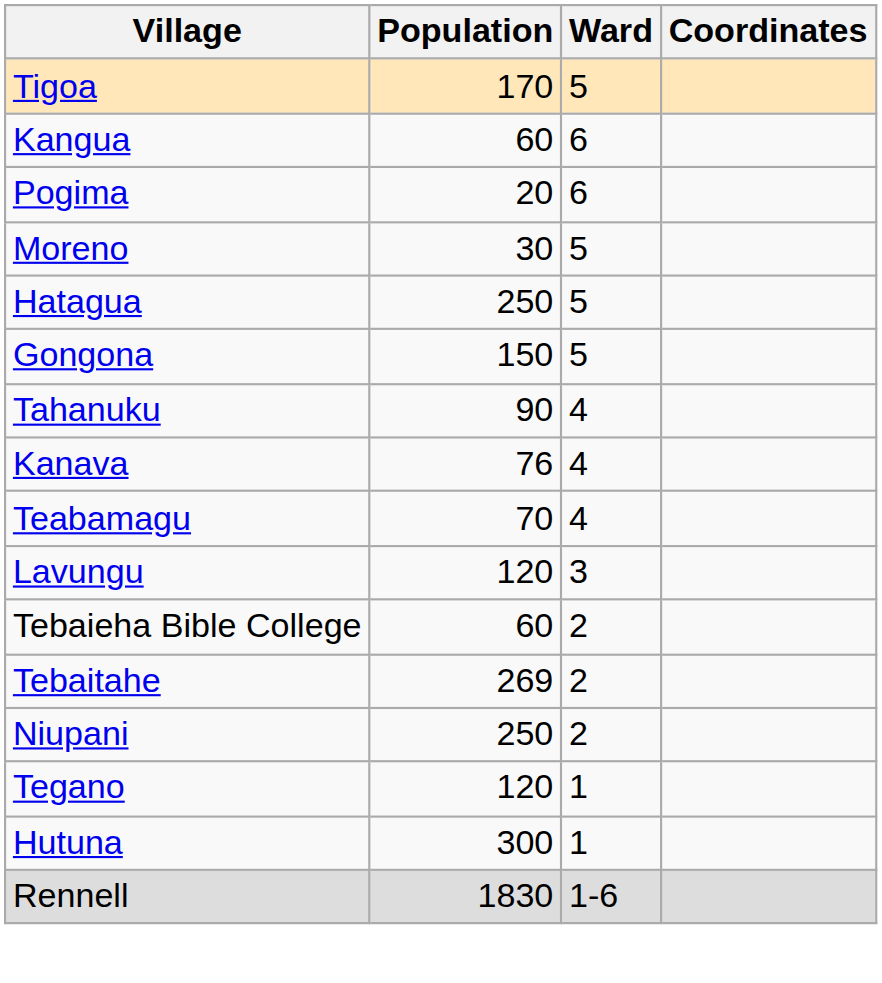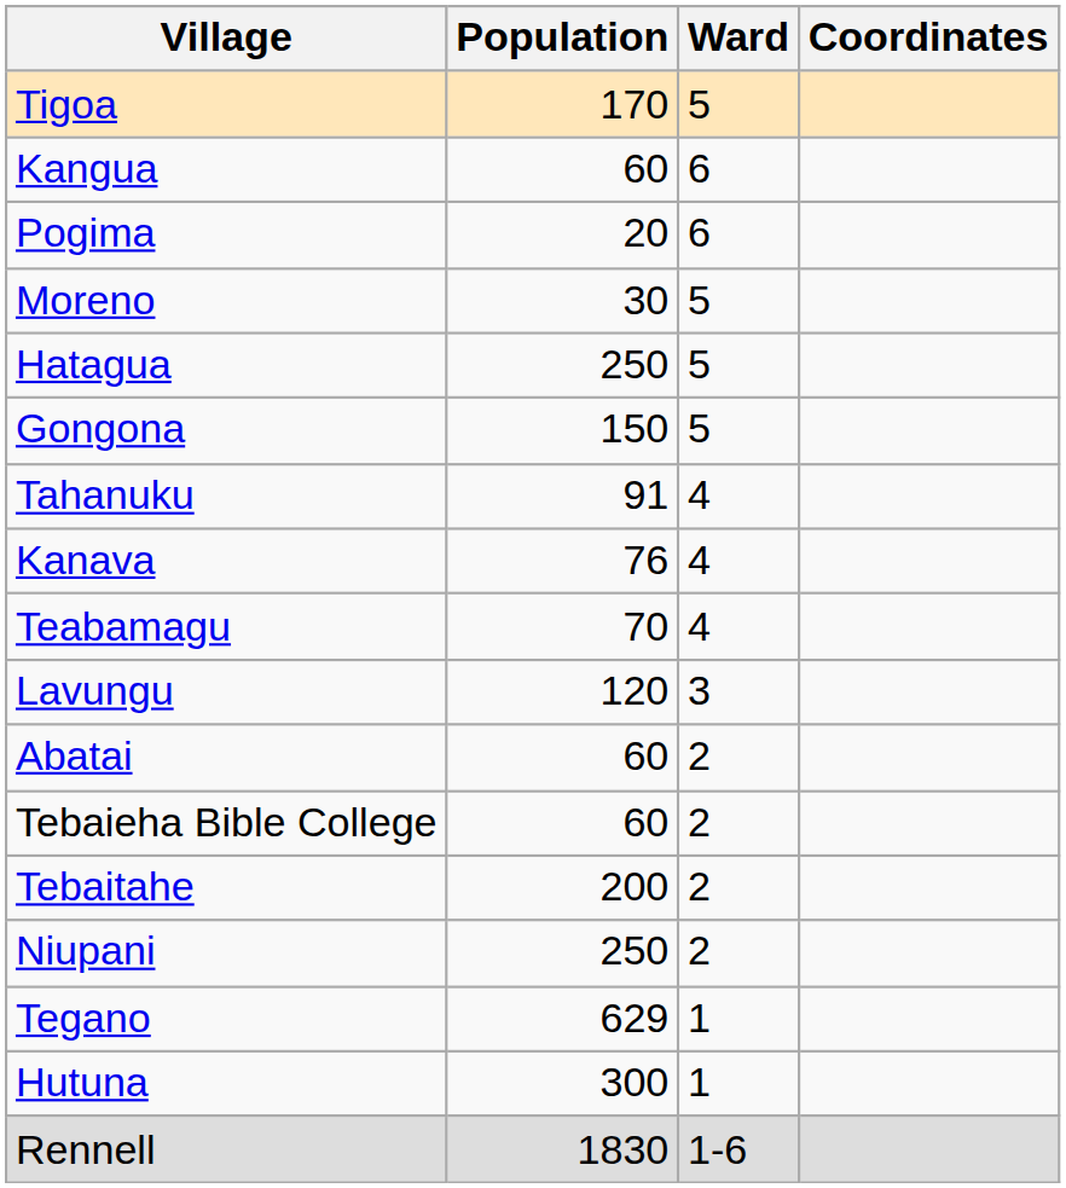Tahanuku | Population: 90 -> 91
+ row: Abatai | 60 | 2
Tebaitahe | Population: 269 -> 200
Tegano | Population: 120 -> 629
